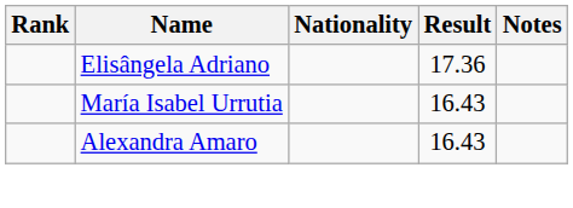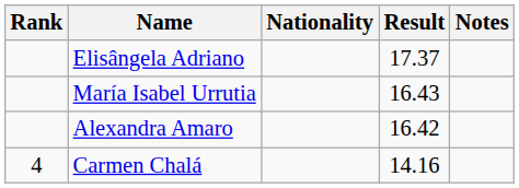Elisângela Adriano | Result: 17.36 -> 17.37
Alexandra Amaro | Result: 16.43 -> 16.42
+ row: 4 | Carmen Chalá | 14.16
